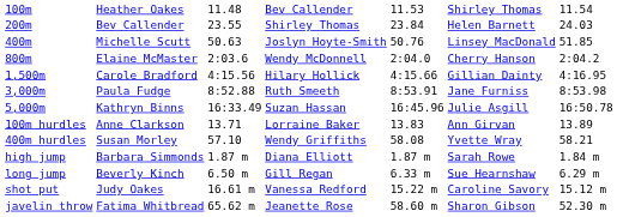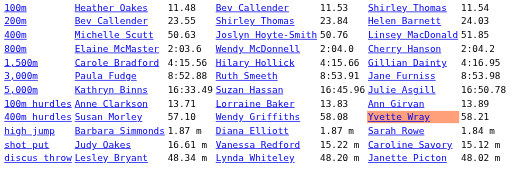400m hurdles | column 6: no background -> lightsalmon background
- row: long jump | Beverly Kinch | 6.50 m | Gill Regan | 6.33 m | Sue Hearnshaw | 6.29 m
+ row: discus throw | Lesley Bryant | 48.34 m | Lynda Whiteley | 48.20 m | Janette Picton | 48.02 m
- row: javelin throw | Fatima Whitbread | 65.62 m | Jeanette Rose | 58.60 m | Sharon Gibson | 52.30 m
